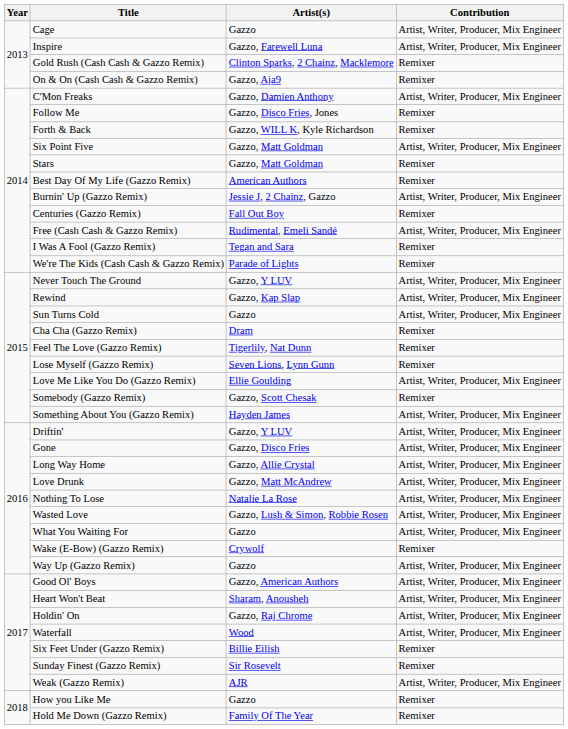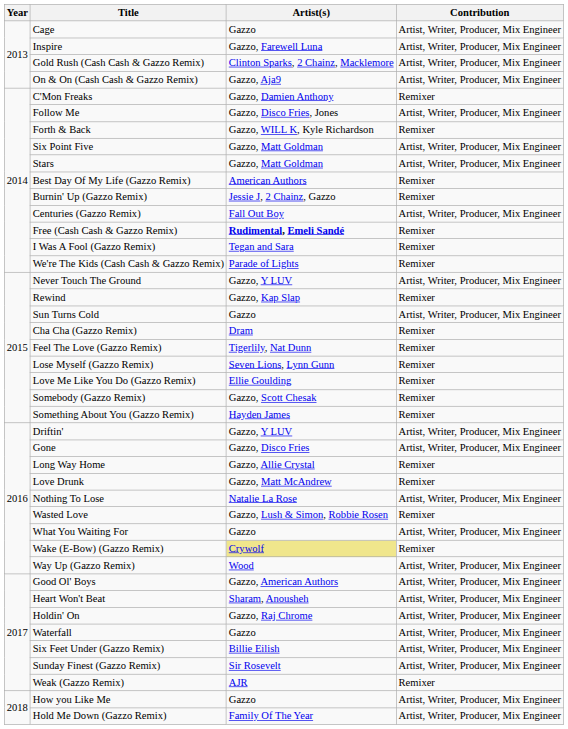Gold Rush (Cash Cash & Gazzo Remix) | Contribution: Remixer -> Artist, Writer, Producer, Mix Engineer
On & On (Cash Cash & Gazzo Remix) | Contribution: Remixer -> Artist, Writer, Producer, Mix Engineer
C'Mon Freaks | Contribution: Artist, Writer, Producer, Mix Engineer -> Remixer
Follow Me | Contribution: Remixer -> Artist, Writer, Producer, Mix Engineer
Stars | Contribution: Remixer -> Artist, Writer, Producer, Mix Engineer
Burnin' Up (Gazzo Remix) | Contribution: Artist, Writer, Producer, Mix Engineer -> Remixer
Centuries (Gazzo Remix) | Contribution: Remixer -> Artist, Writer, Producer, Mix Engineer
Free (Cash Cash & Gazzo Remix) | Artist(s): normal -> bold
Free (Cash Cash & Gazzo Remix) | Contribution: Artist, Writer, Producer, Mix Engineer -> Remixer
Rewind | Contribution: Artist, Writer, Producer, Mix Engineer -> Remixer
Love Me Like You Do (Gazzo Remix) | Contribution: Artist, Writer, Producer, Mix Engineer -> Remixer
Something About You (Gazzo Remix) | Contribution: Artist, Writer, Producer, Mix Engineer -> Remixer
Long Way Home | Contribution: Artist, Writer, Producer, Mix Engineer -> Remixer
Love Drunk | Contribution: Artist, Writer, Producer, Mix Engineer -> Remixer
Wasted Love | Contribution: Artist, Writer, Producer, Mix Engineer -> Remixer
Wake (E-Bow) (Gazzo Remix) | Artist(s): no background -> khaki background
Way Up (Gazzo Remix) | Artist(s): Gazzo -> Wood
Waterfall | Artist(s): Wood -> Gazzo
Six Feet Under (Gazzo Remix) | Contribution: Remixer -> Artist, Writer, Producer, Mix Engineer
Sunday Finest (Gazzo Remix) | Contribution: Remixer -> Artist, Writer, Producer, Mix Engineer
Weak (Gazzo Remix) | Contribution: Artist, Writer, Producer, Mix Engineer -> Remixer
How you Like Me | Contribution: Remixer -> Artist, Writer, Producer, Mix Engineer
Hold Me Down (Gazzo Remix) | Contribution: Remixer -> Artist, Writer, Producer, Mix Engineer
